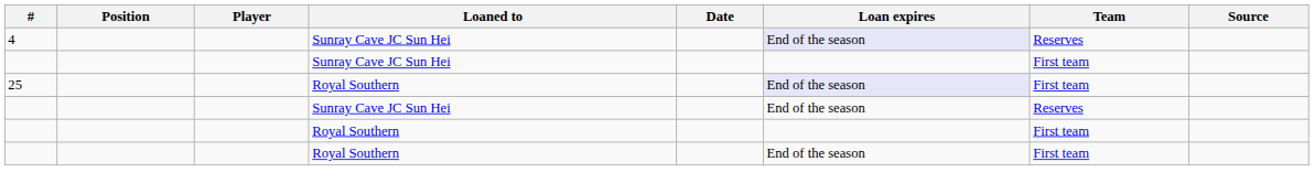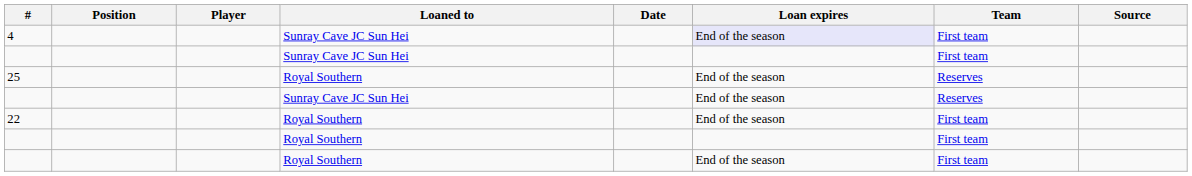4 | Team: Reserves -> First team
25 | Loan expires: lavender background -> no background
25 | Team: First team -> Reserves
+ row: 22 | Royal Southern | End of the season | First team
